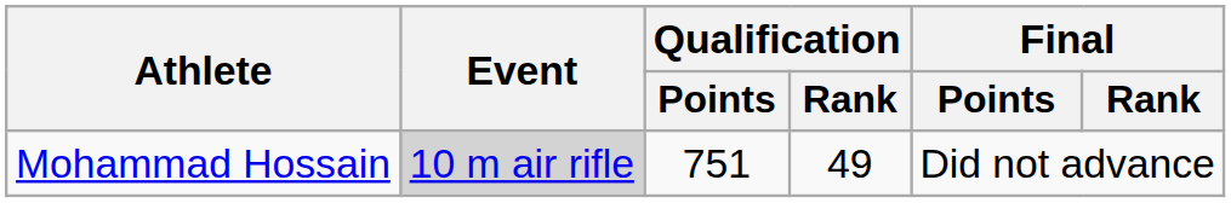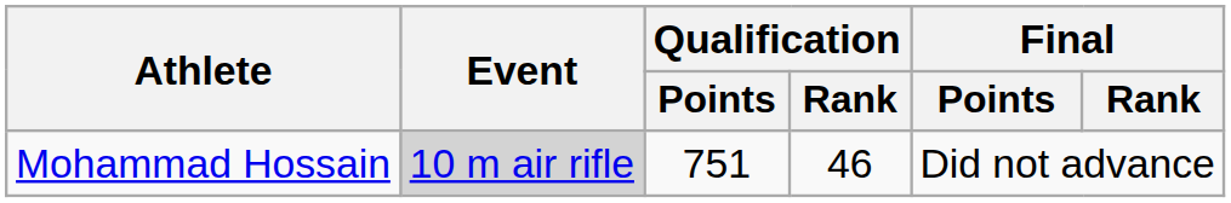Mohammad Hossain | Qualification / Rank: 49 -> 46
